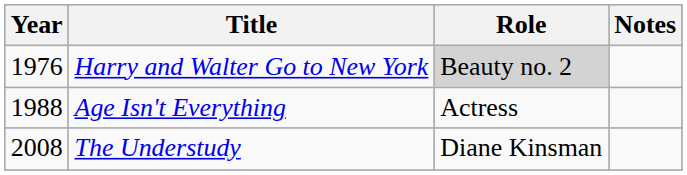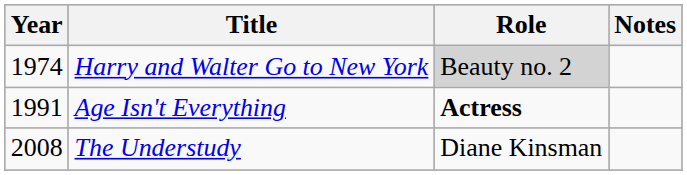Harry and Walter Go to New York | Year: 1976 -> 1974
Age Isn't Everything | Year: 1988 -> 1991
Age Isn't Everything | Role: normal -> bold
